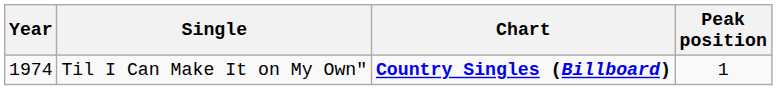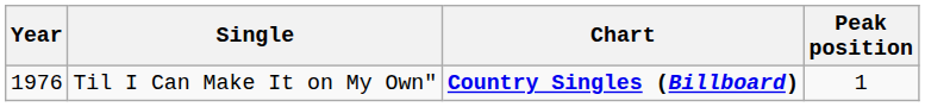Til I Can Make It on My Own" | Year: 1974 -> 1976
